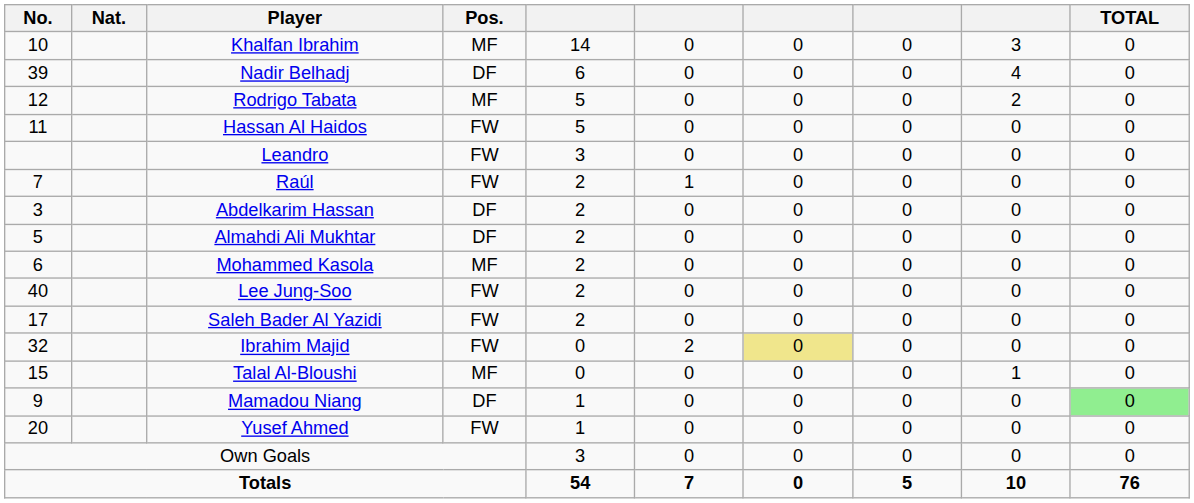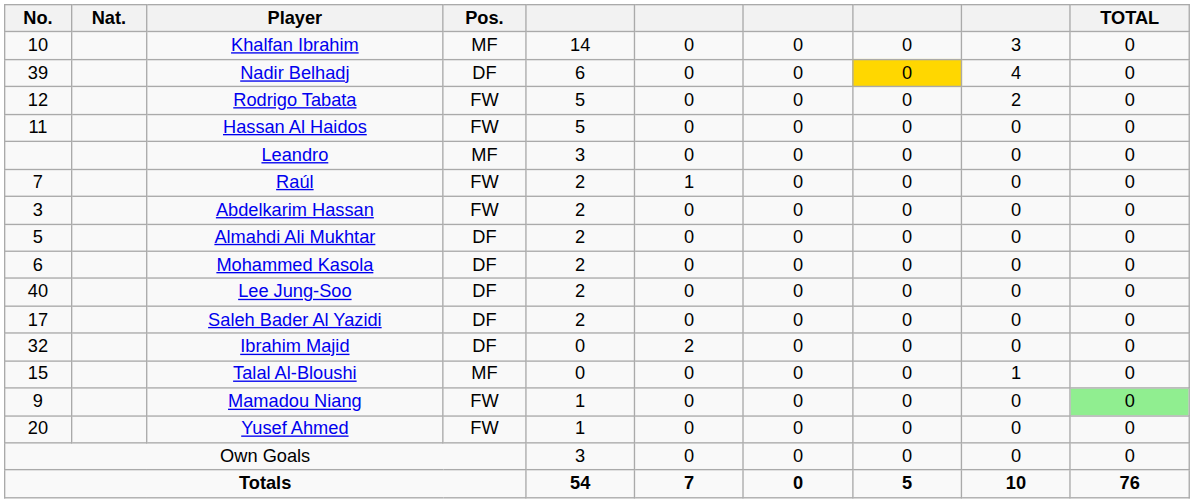Nadir Belhadj | column 8: no background -> gold background
Rodrigo Tabata | Pos.: MF -> FW
Leandro | Pos.: FW -> MF
Abdelkarim Hassan | Pos.: DF -> FW
Mohammed Kasola | Pos.: MF -> DF
Lee Jung-Soo | Pos.: FW -> DF
Saleh Bader Al Yazidi | Pos.: FW -> DF
Ibrahim Majid | Pos.: FW -> DF
Ibrahim Majid | column 7: khaki background -> no background
Mamadou Niang | Pos.: DF -> FW
